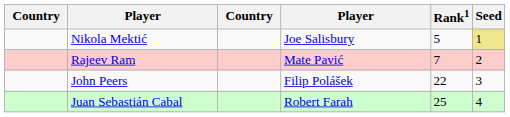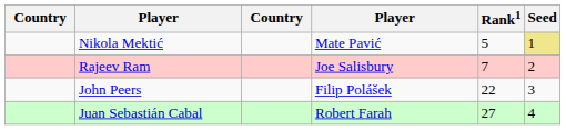Nikola Mektić | column 4: Joe Salisbury -> Mate Pavić
Rajeev Ram | column 4: Mate Pavić -> Joe Salisbury
Juan Sebastián Cabal | Rank1: 25 -> 27
